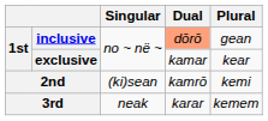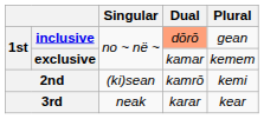exclusive | Plural: kear -> kemem
3rd | Plural: kemem -> kear
